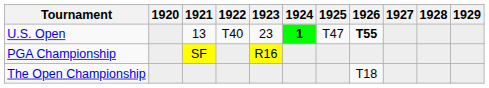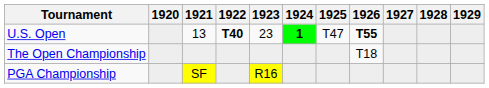U.S. Open | 1922: normal -> bold
rows swapped: The Open Championship <-> PGA Championship
